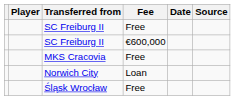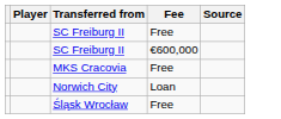- column: Date
